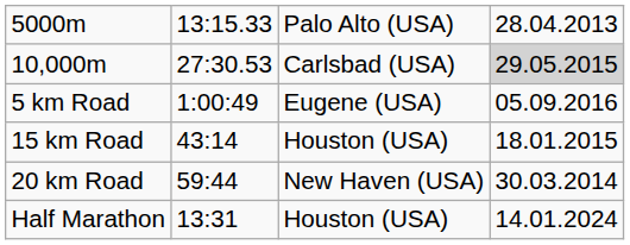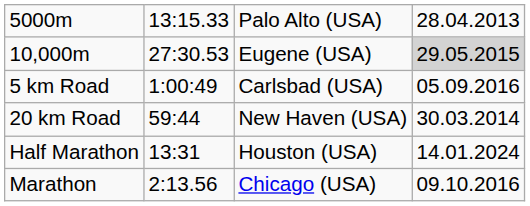10,000m | column 3: Carlsbad (USA) -> Eugene (USA)
5 km Road | column 3: Eugene (USA) -> Carlsbad (USA)
- row: 15 km Road | 43:14 | Houston (USA) | 18.01.2015
+ row: Marathon | 2:13.56 | Chicago (USA) | 09.10.2016
